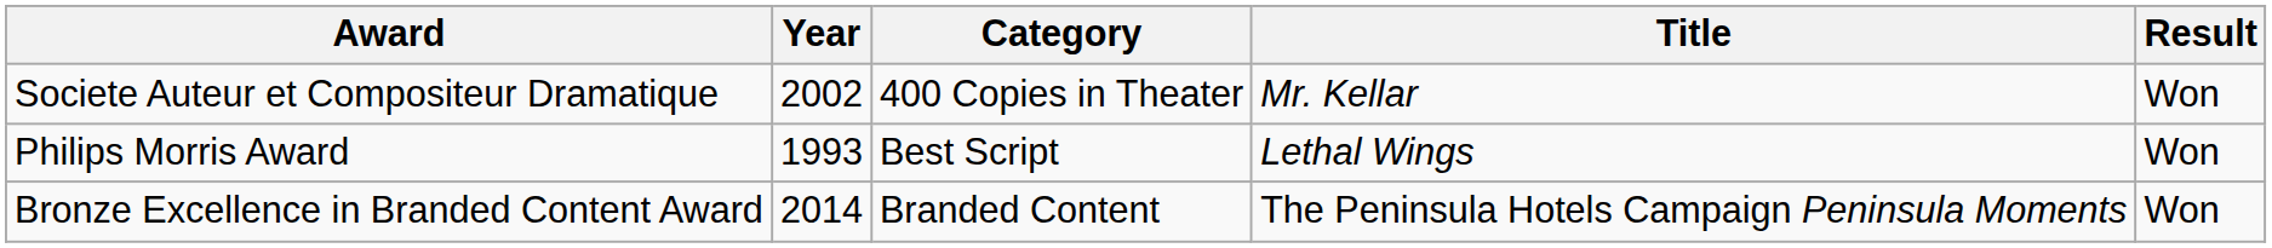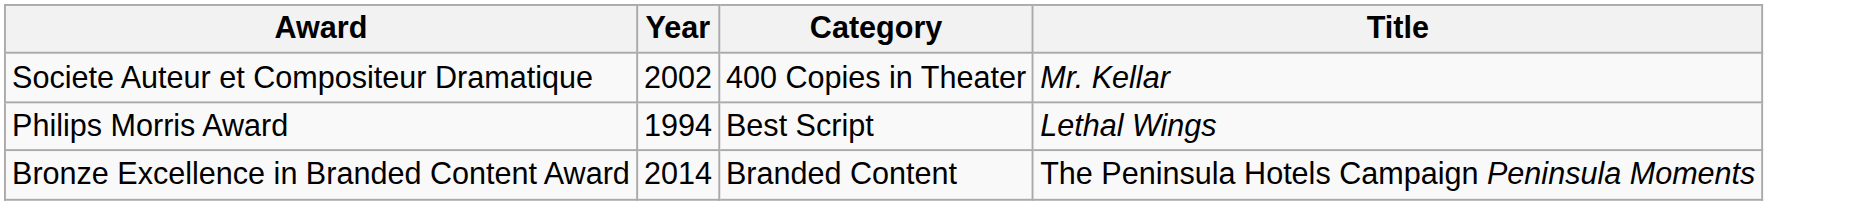- column: Result | Won | Won | Won
Philips Morris Award | Year: 1993 -> 1994
